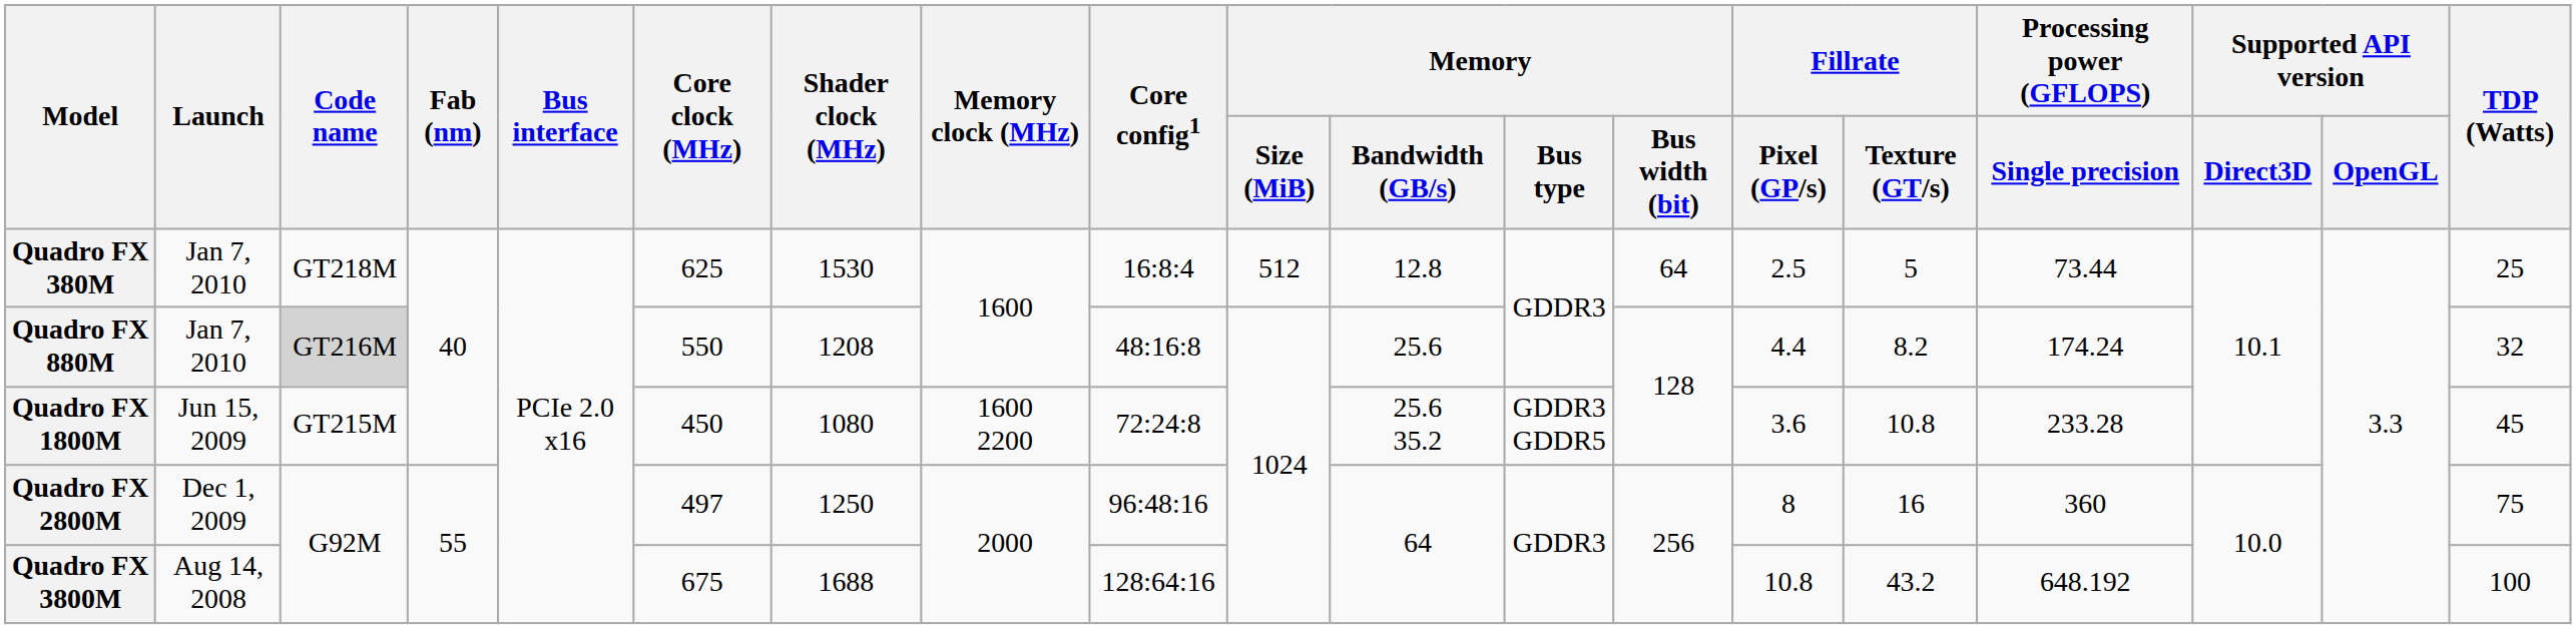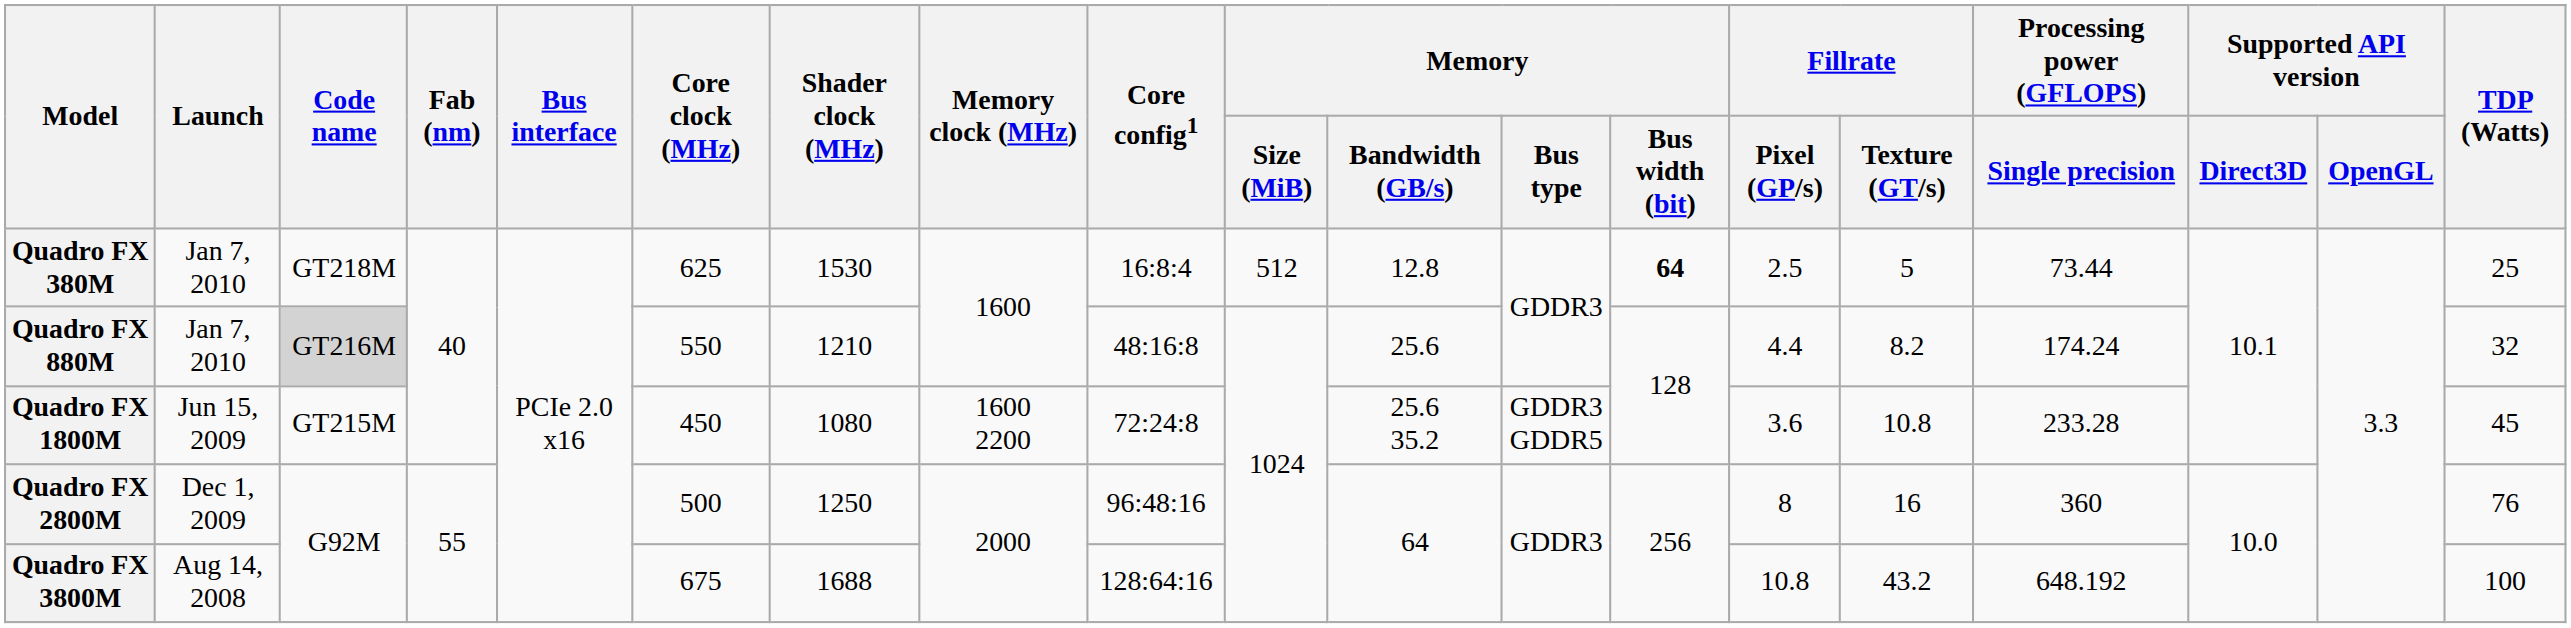Quadro FX 380M | Memory / Bus width (bit): normal -> bold
Quadro FX 880M | Shader clock (MHz): 1208 -> 1210
Quadro FX 2800M | Core clock (MHz): 497 -> 500
Quadro FX 2800M | TDP (Watts): 75 -> 76
